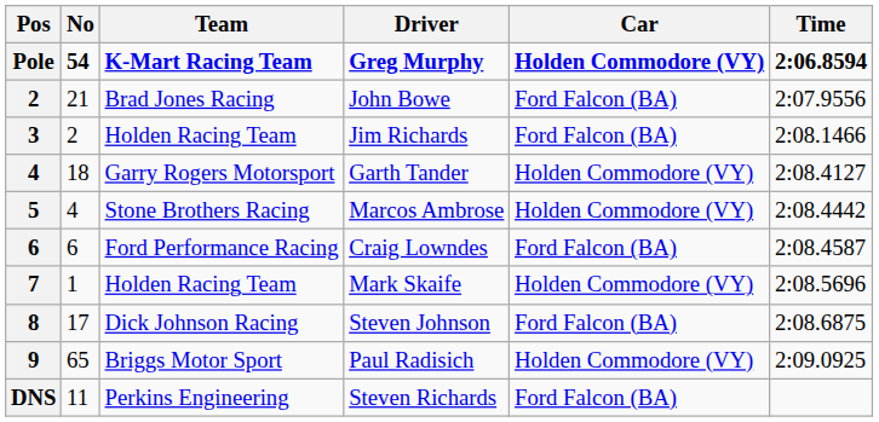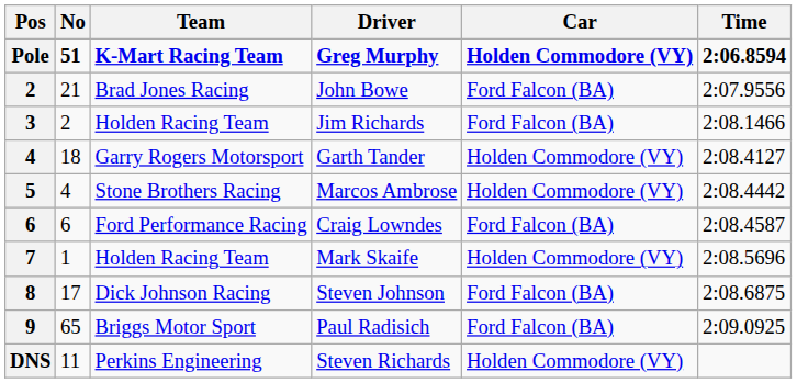Greg Murphy | No: 54 -> 51
Paul Radisich | Car: Holden Commodore (VY) -> Ford Falcon (BA)
Steven Richards | Car: Ford Falcon (BA) -> Holden Commodore (VY)
